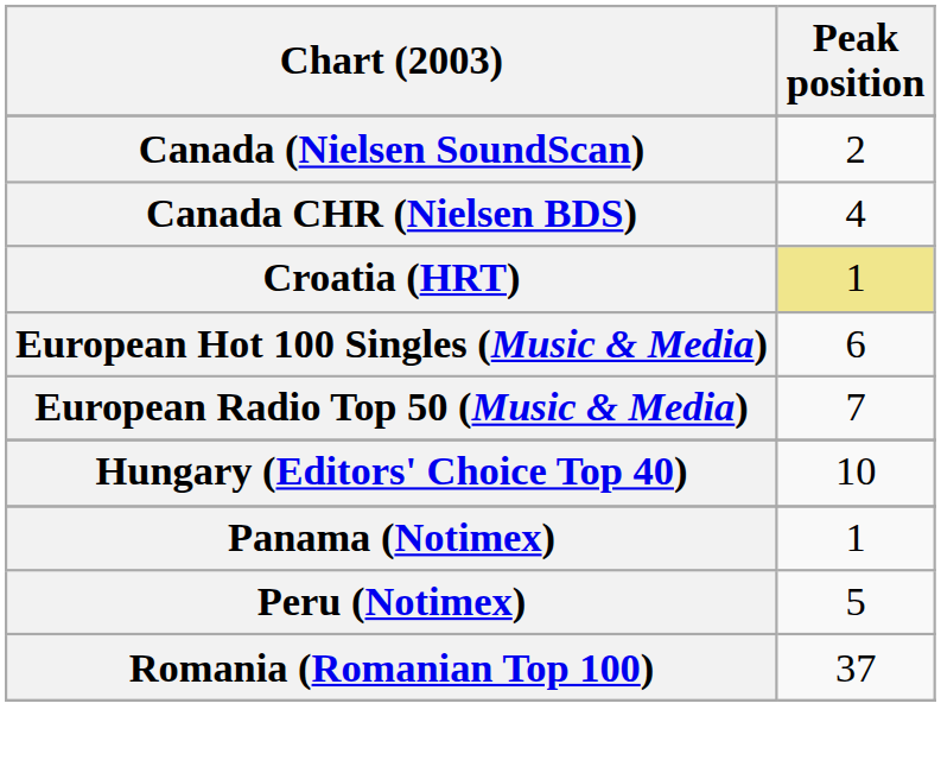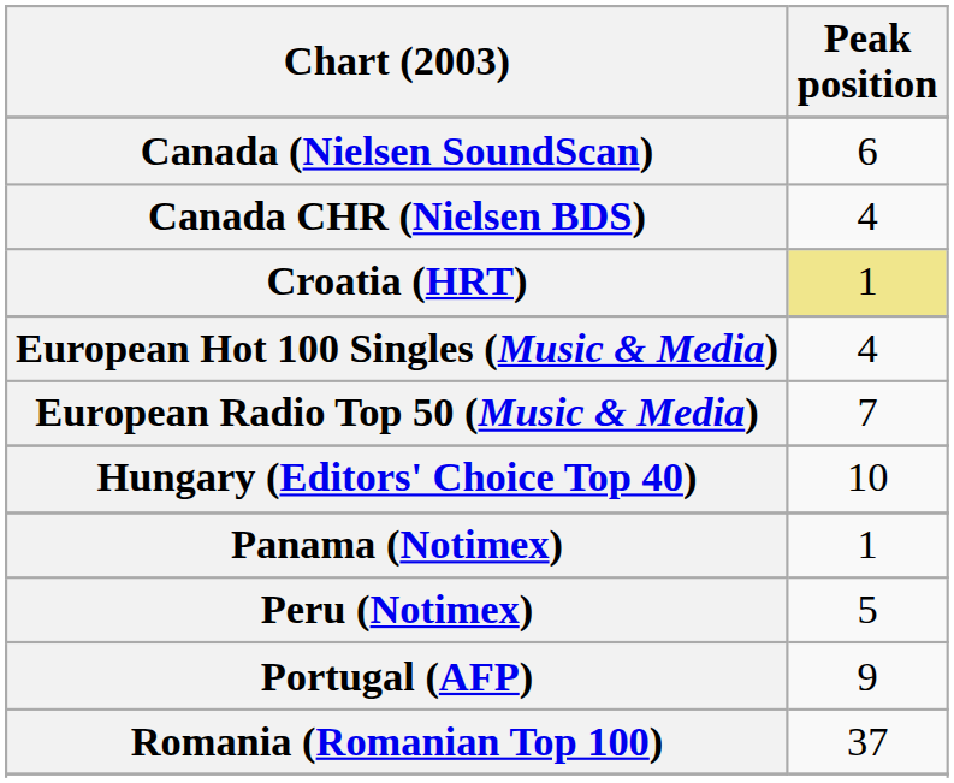Canada (Nielsen SoundScan) | Peak position: 2 -> 6
European Hot 100 Singles (Music & Media) | Peak position: 6 -> 4
+ row: Portugal (AFP) | 9
